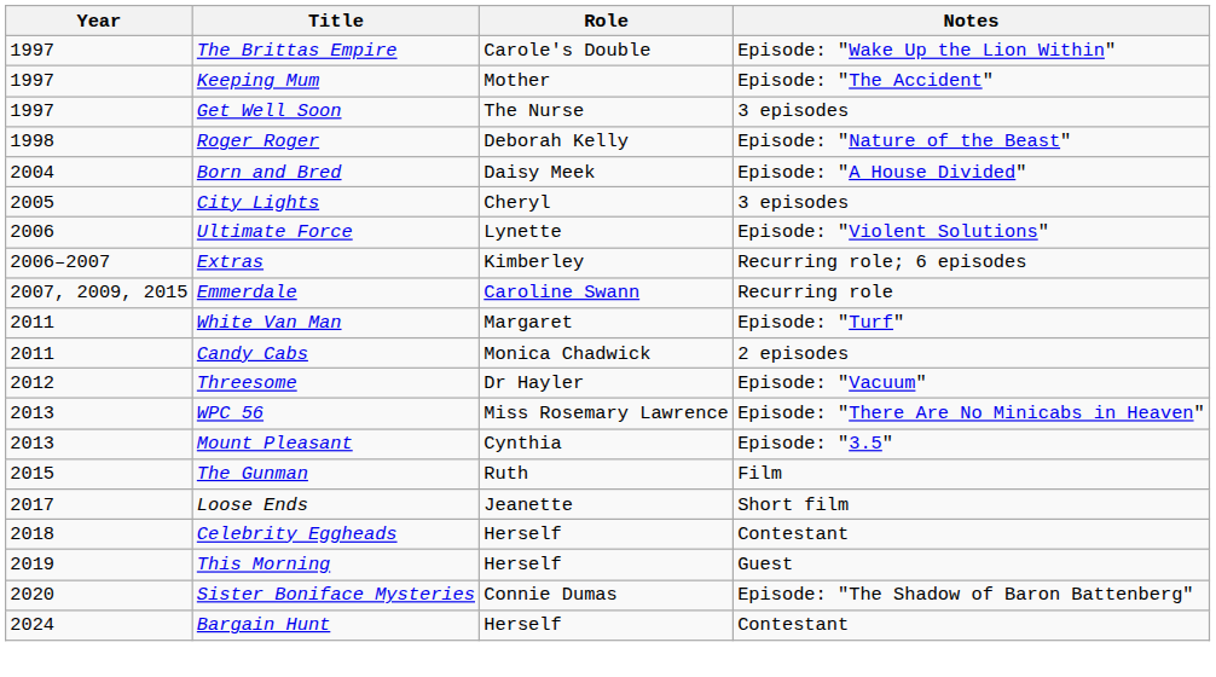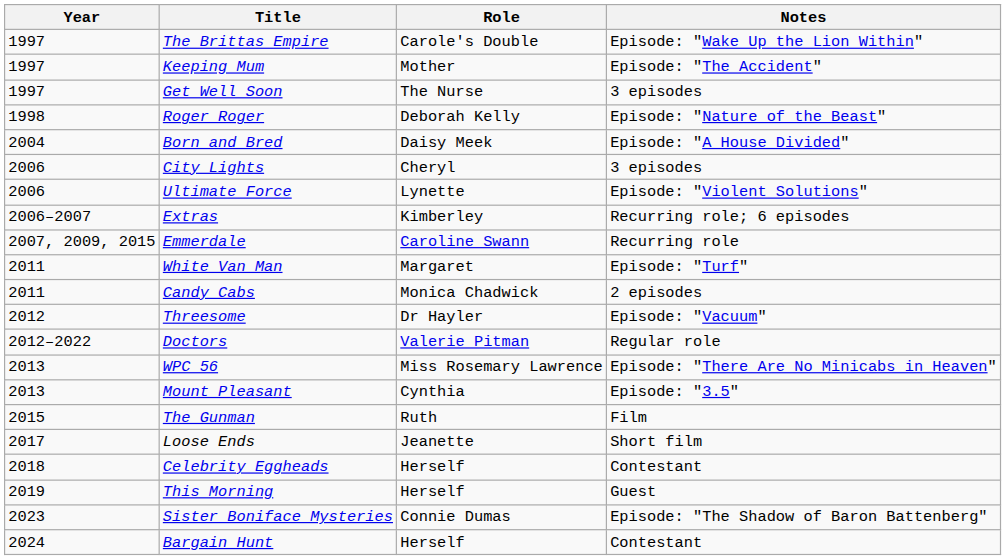City Lights | Year: 2005 -> 2006
+ row: 2012–2022 | Doctors | Valerie Pitman | Regular role
Sister Boniface Mysteries | Year: 2020 -> 2023
